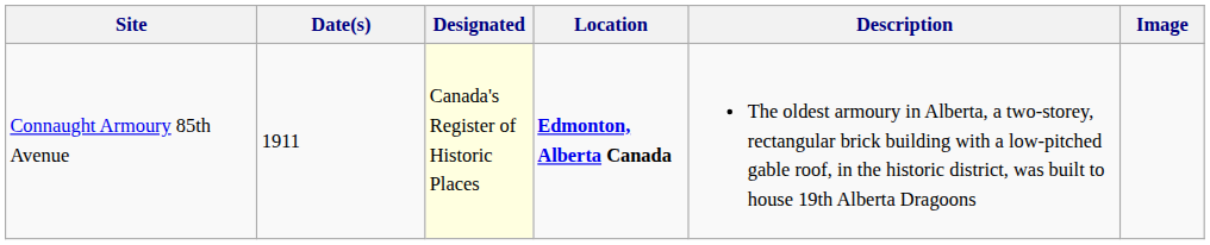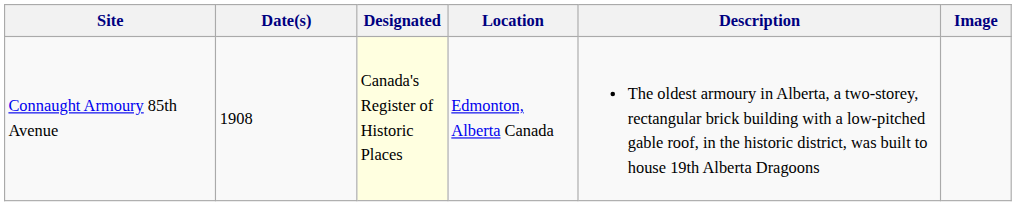Connaught Armoury 85th Avenue | Date(s): 1911 -> 1908
Connaught Armoury 85th Avenue | Location: bold -> normal
